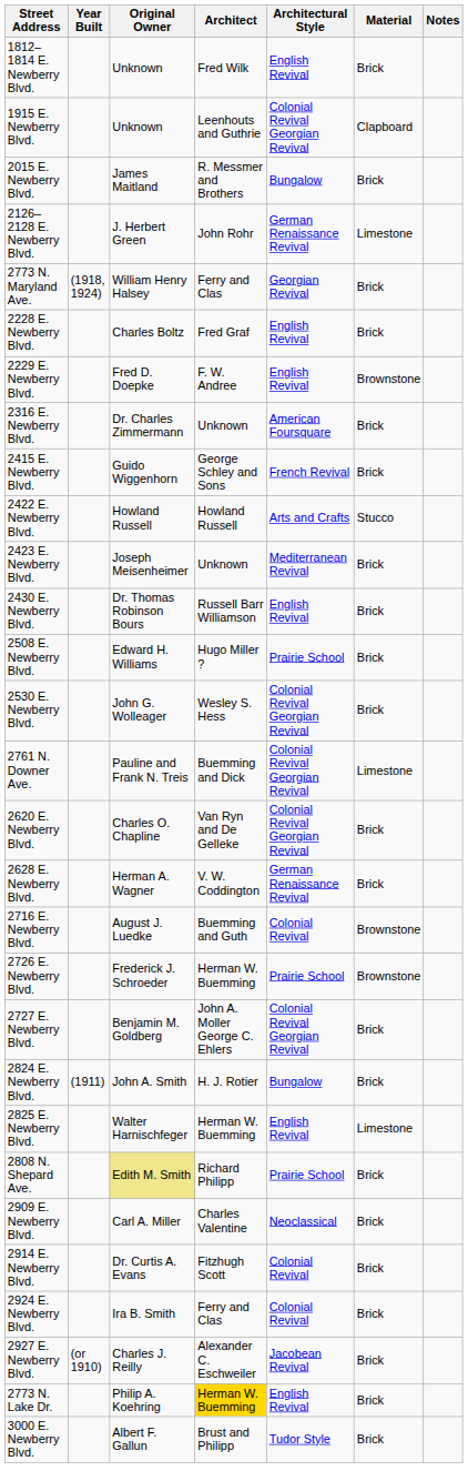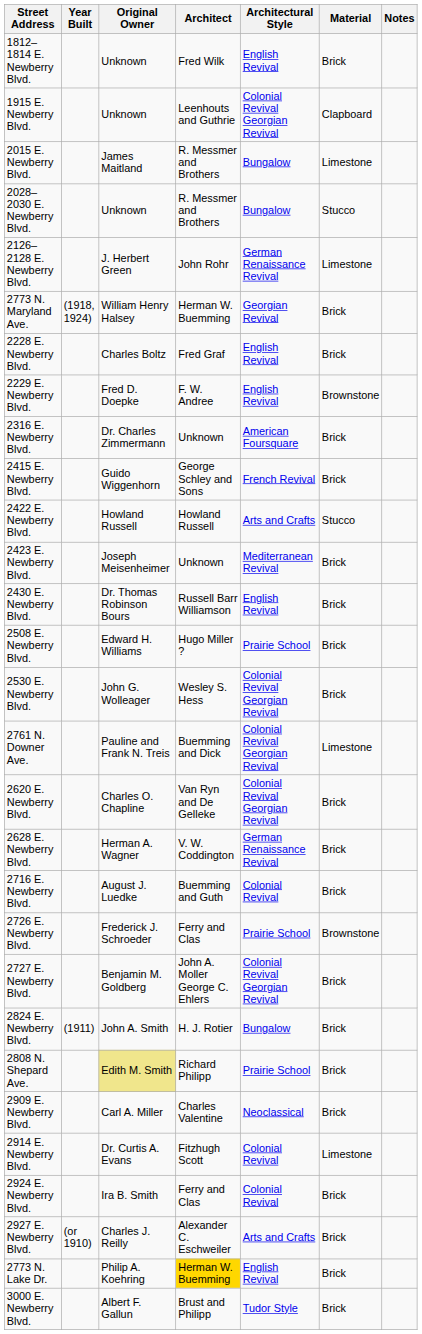2015 E. Newberry Blvd. | Material: Brick -> Limestone
+ row: 2028–2030 E. Newberry Blvd. | Unknown | R. Messmer and Brothers | Bungalow | Stucco
2773 N. Maryland Ave. | Architect: Ferry and Clas -> Herman W. Buemming
2716 E. Newberry Blvd. | Material: Brownstone -> Brick
2726 E. Newberry Blvd. | Architect: Herman W. Buemming -> Ferry and Clas
- row: 2825 E. Newberry Blvd. | Walter Harnischfeger | Herman W. Buemming | English Revival | Limestone
2914 E. Newberry Blvd. | Material: Brick -> Limestone
2927 E. Newberry Blvd. | Architectural Style: Jacobean Revival -> Arts and Crafts
